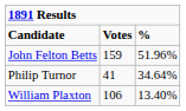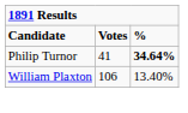- row: John Felton Betts | 159 | 51.96%
Philip Turnor | column 3: normal -> bold
